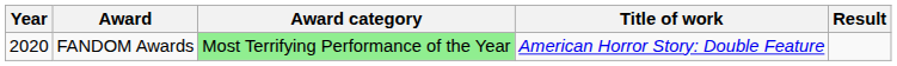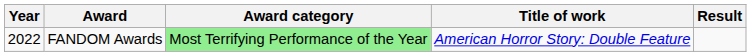FANDOM Awards | Year: 2020 -> 2022
